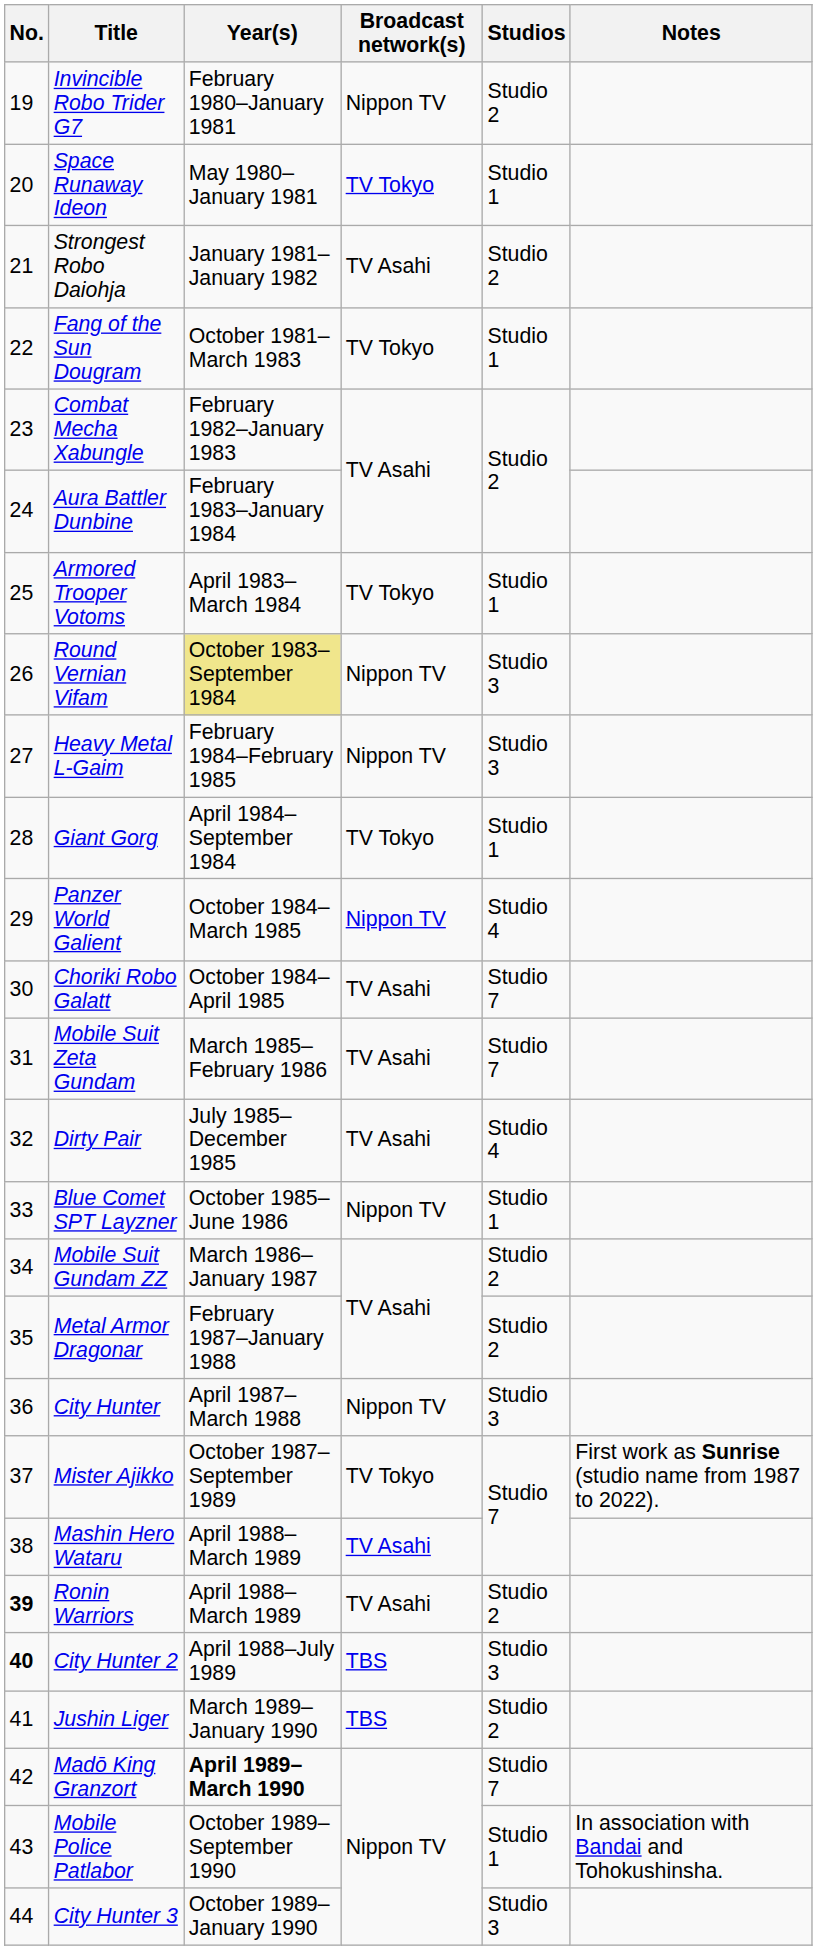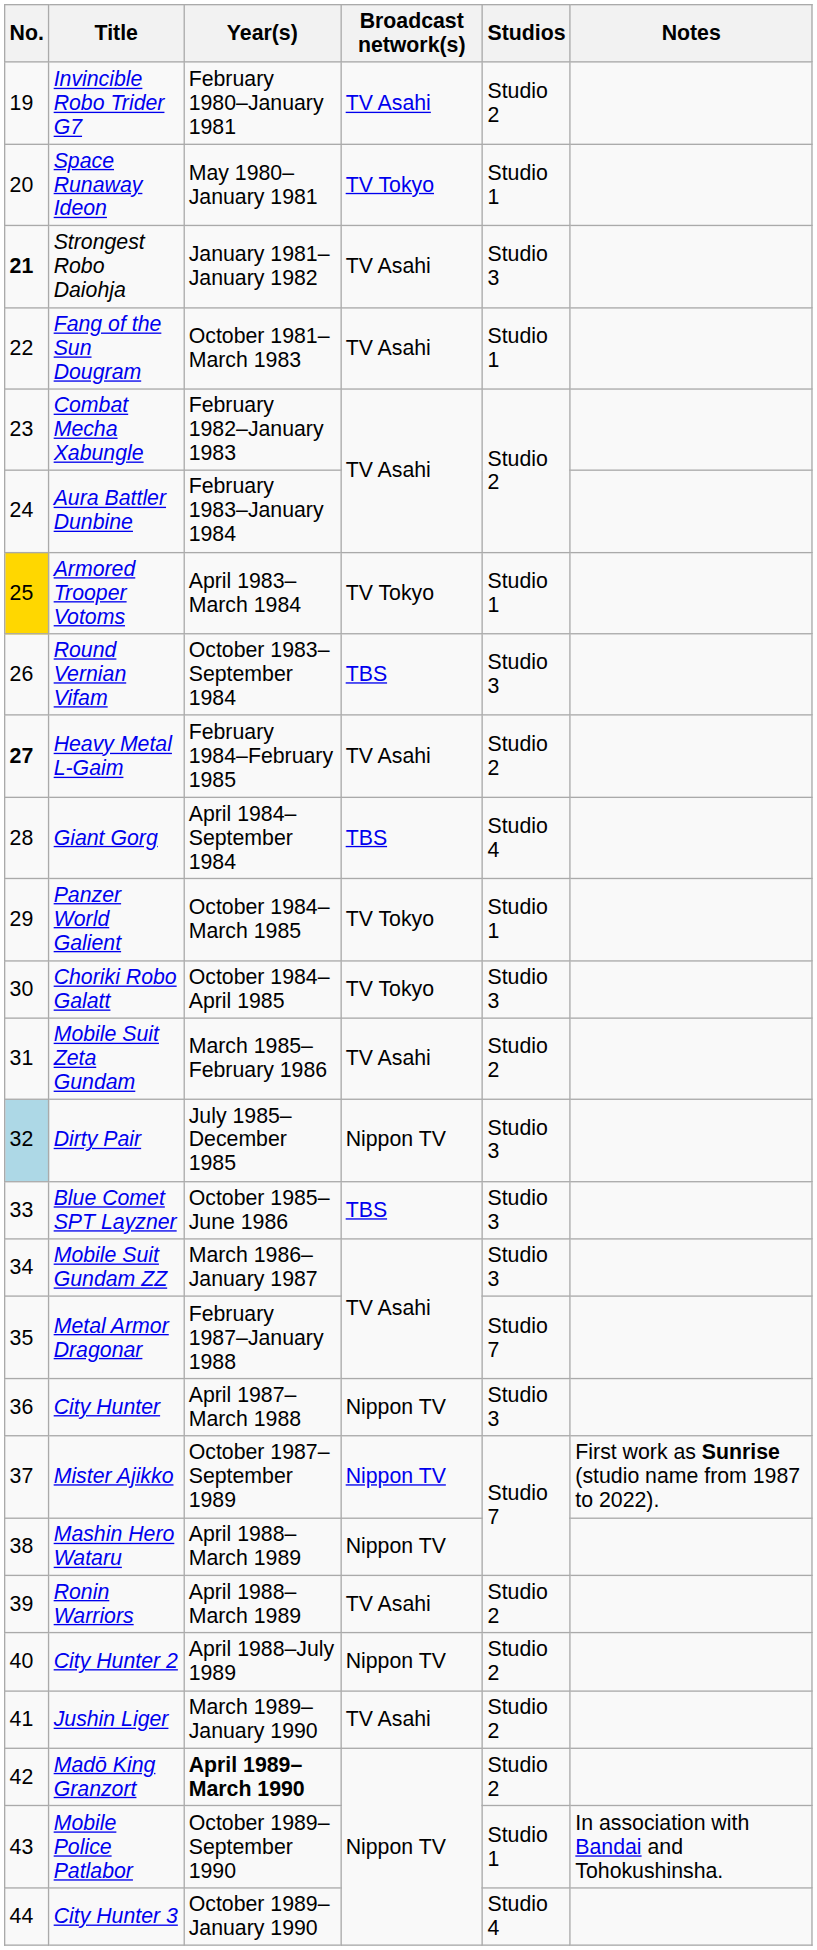Invincible Robo Trider G7 | Broadcast network(s): Nippon TV -> TV Asahi
Strongest Robo Daiohja | No.: normal -> bold
Strongest Robo Daiohja | Studios: Studio 2 -> Studio 3
Fang of the Sun Dougram | Broadcast network(s): TV Tokyo -> TV Asahi
Armored Trooper Votoms | No.: no background -> gold background
Round Vernian Vifam | Year(s): khaki background -> no background
Round Vernian Vifam | Broadcast network(s): Nippon TV -> TBS
Heavy Metal L-Gaim | No.: normal -> bold
Heavy Metal L-Gaim | Broadcast network(s): Nippon TV -> TV Asahi
Heavy Metal L-Gaim | Studios: Studio 3 -> Studio 2
Giant Gorg | Broadcast network(s): TV Tokyo -> TBS
Giant Gorg | Studios: Studio 1 -> Studio 4
Panzer World Galient | Broadcast network(s): Nippon TV -> TV Tokyo
Panzer World Galient | Studios: Studio 4 -> Studio 1
Choriki Robo Galatt | Broadcast network(s): TV Asahi -> TV Tokyo
Choriki Robo Galatt | Studios: Studio 7 -> Studio 3
Mobile Suit Zeta Gundam | Studios: Studio 7 -> Studio 2
Dirty Pair | No.: no background -> lightblue background
Dirty Pair | Broadcast network(s): TV Asahi -> Nippon TV
Dirty Pair | Studios: Studio 4 -> Studio 3
Blue Comet SPT Layzner | Broadcast network(s): Nippon TV -> TBS
Blue Comet SPT Layzner | Studios: Studio 1 -> Studio 3
Mobile Suit Gundam ZZ | Studios: Studio 2 -> Studio 3
Metal Armor Dragonar | Studios: Studio 2 -> Studio 7
Mister Ajikko | Broadcast network(s): TV Tokyo -> Nippon TV
Mashin Hero Wataru | Broadcast network(s): TV Asahi -> Nippon TV
Ronin Warriors | No.: bold -> normal
City Hunter 2 | No.: bold -> normal
City Hunter 2 | Broadcast network(s): TBS -> Nippon TV
City Hunter 2 | Studios: Studio 3 -> Studio 2
Jushin Liger | Broadcast network(s): TBS -> TV Asahi
Madō King Granzort | Studios: Studio 7 -> Studio 2
City Hunter 3 | Studios: Studio 3 -> Studio 4
